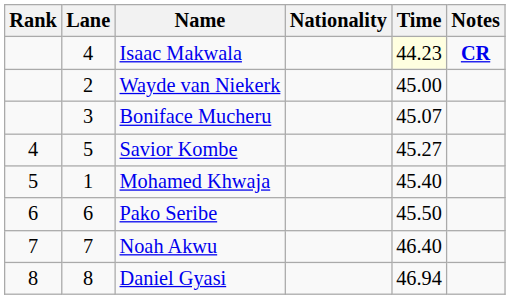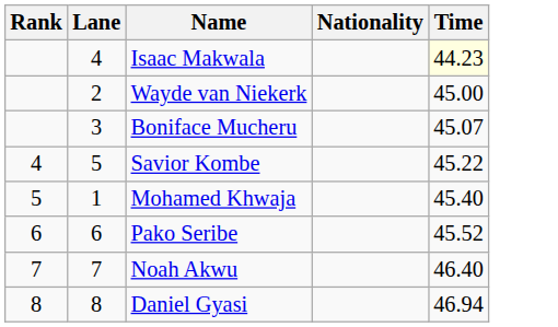- column: Notes | CR
Savior Kombe | Time: 45.27 -> 45.22
Pako Seribe | Time: 45.50 -> 45.52
